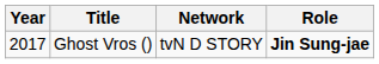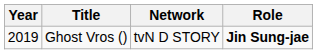Ghost Vros () | Year: 2017 -> 2019
